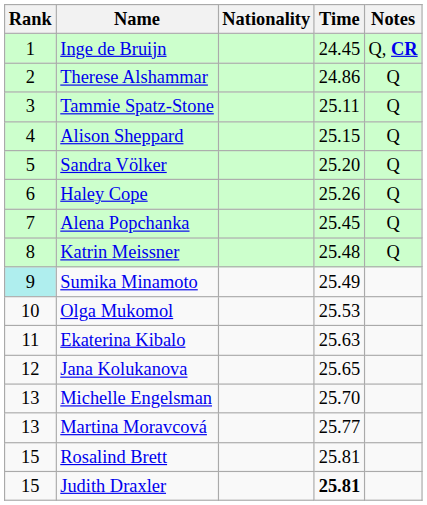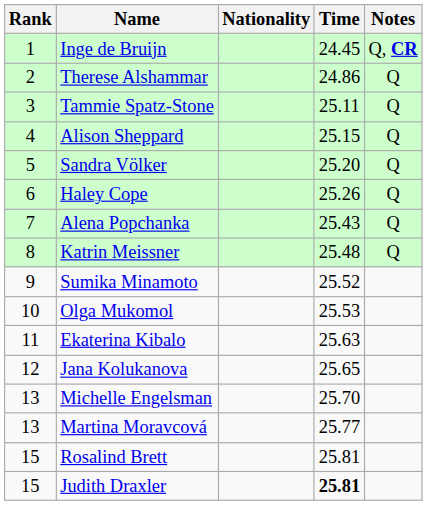Alena Popchanka | Time: 25.45 -> 25.43
Sumika Minamoto | Rank: paleturquoise background -> no background
Sumika Minamoto | Time: 25.49 -> 25.52
